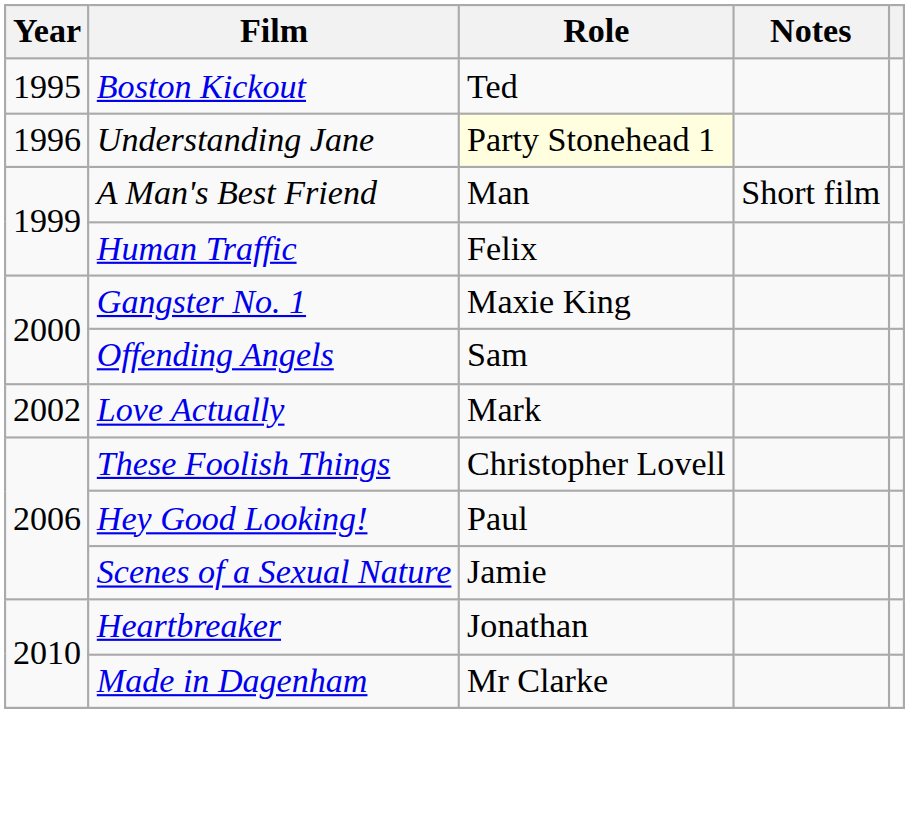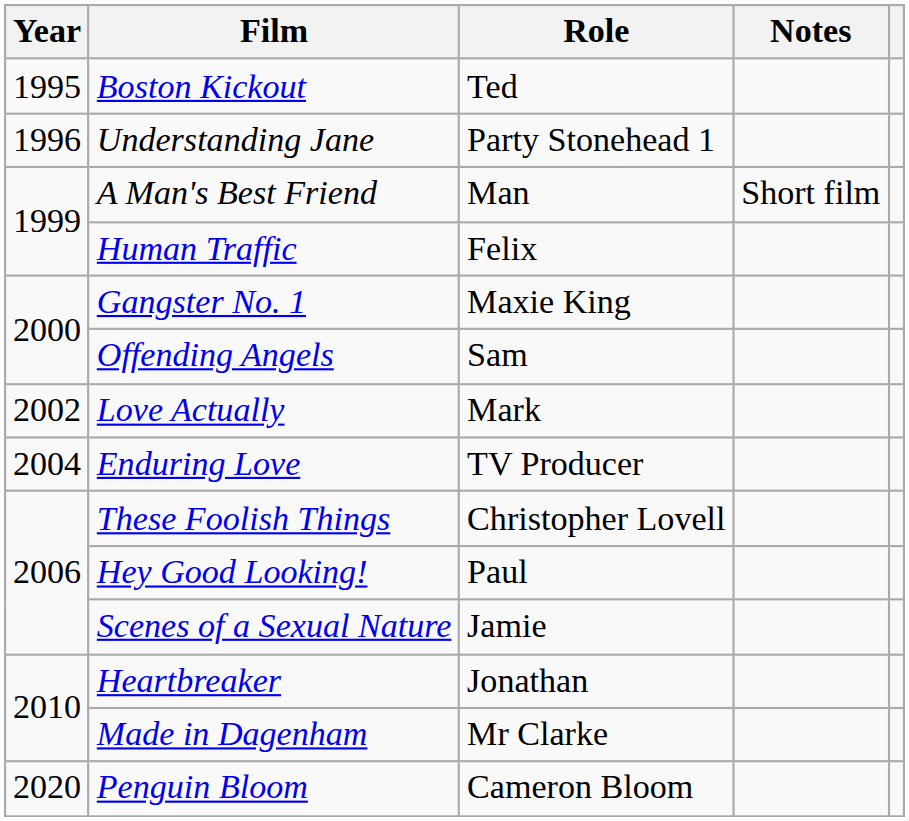Understanding Jane | Role: lightyellow background -> no background
+ row: 2004 | Enduring Love | TV Producer
+ row: 2020 | Penguin Bloom | Cameron Bloom
